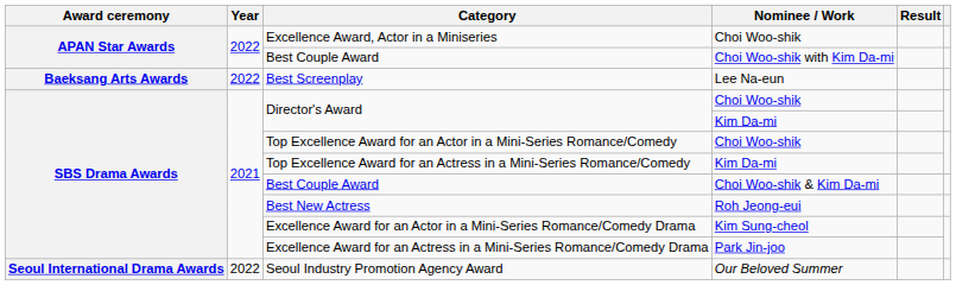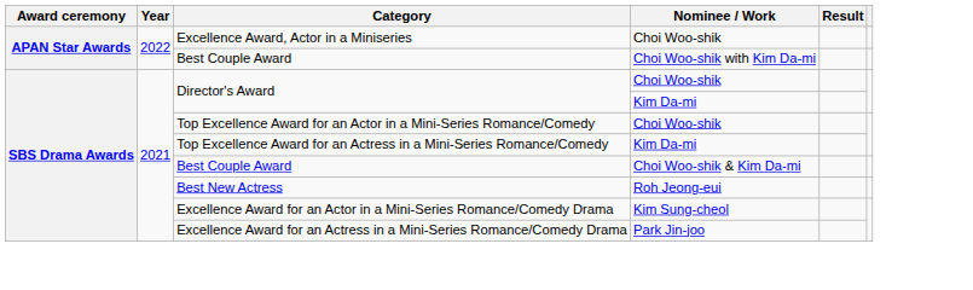- row: Baeksang Arts Awards | 2022 | Best Screenplay | Lee Na-eun
- row: Seoul International Drama Awards | 2022 | Seoul Industry Promotion Agency Award | Our Beloved Summer
